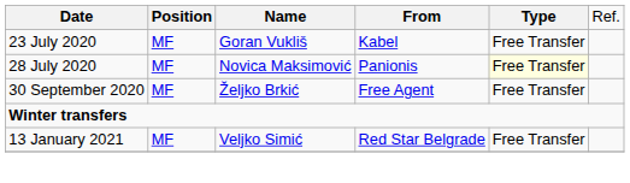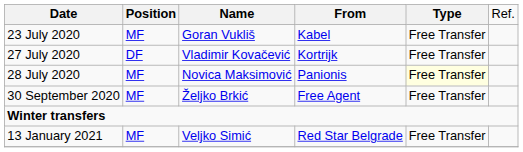+ row: 27 July 2020 | DF | Vladimir Kovačević | Kortrijk | Free Transfer
